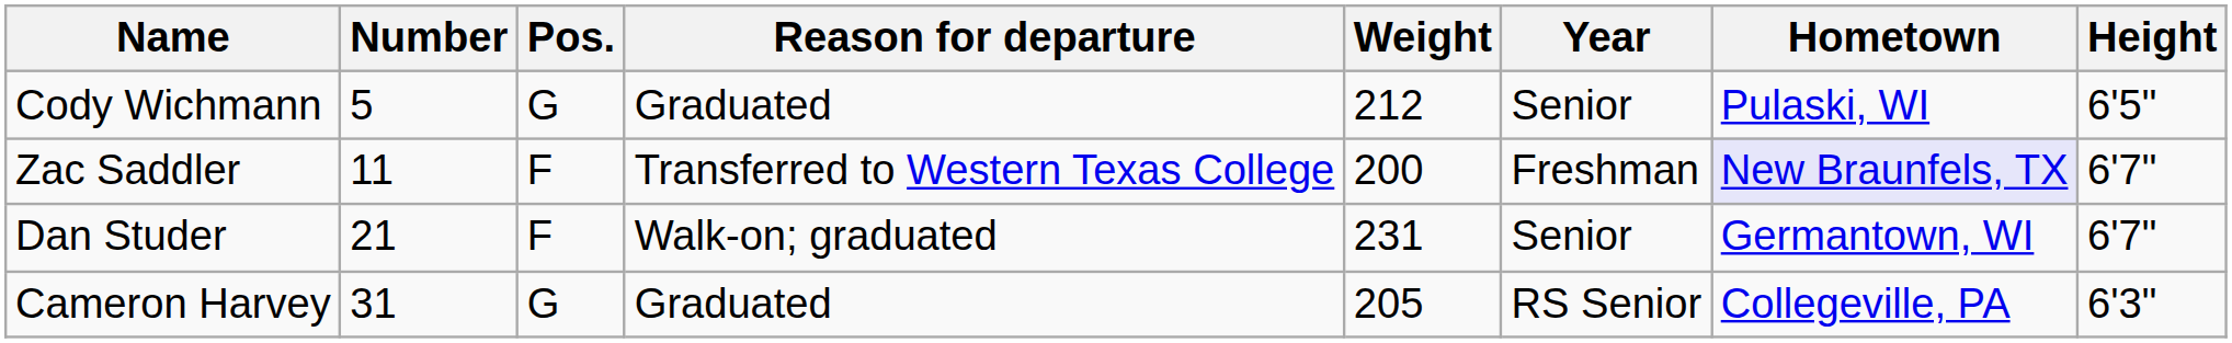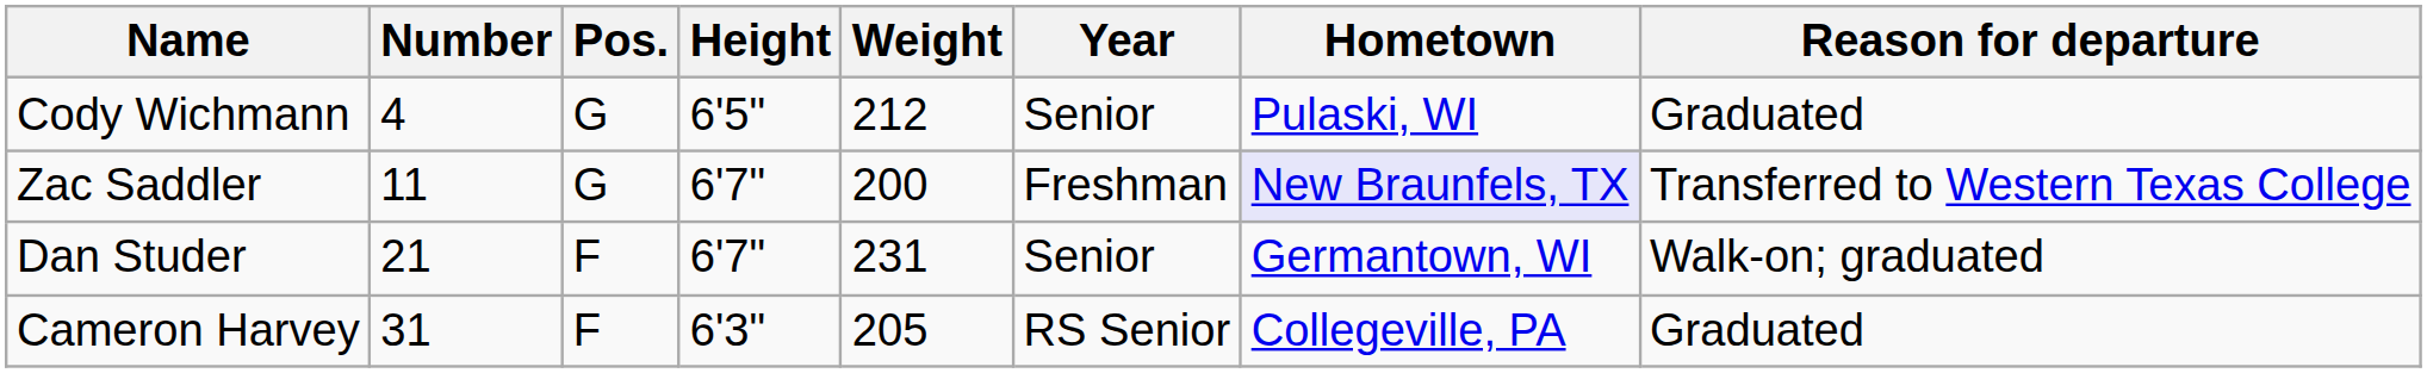columns swapped: Height <-> Reason for departure
Cody Wichmann | Number: 5 -> 4
Zac Saddler | Pos.: F -> G
Cameron Harvey | Pos.: G -> F
